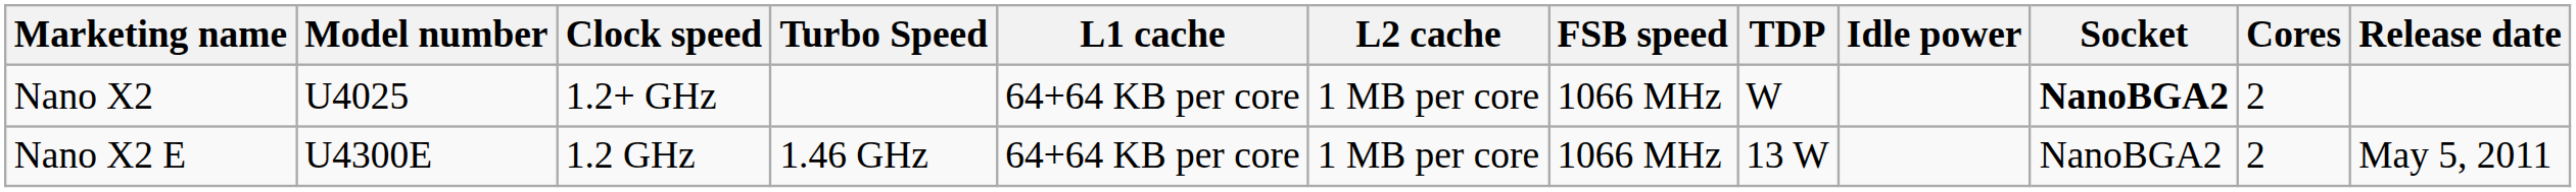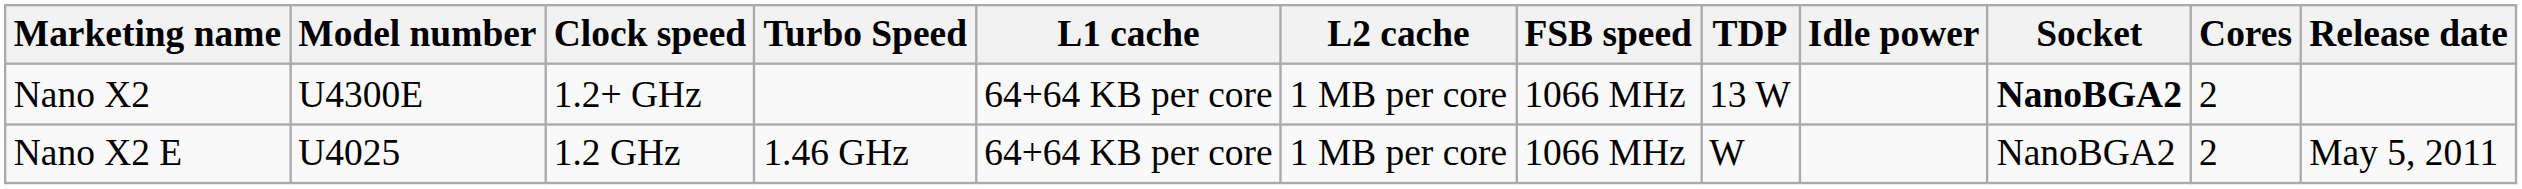Nano X2 | Model number: U4025 -> U4300E
Nano X2 | TDP: W -> 13 W
Nano X2 E | Model number: U4300E -> U4025
Nano X2 E | TDP: 13 W -> W
